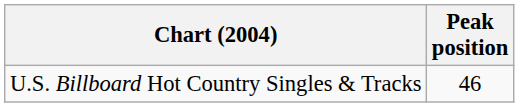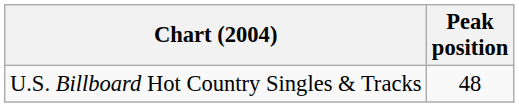U.S. Billboard Hot Country Singles & Tracks | Peak position: 46 -> 48
